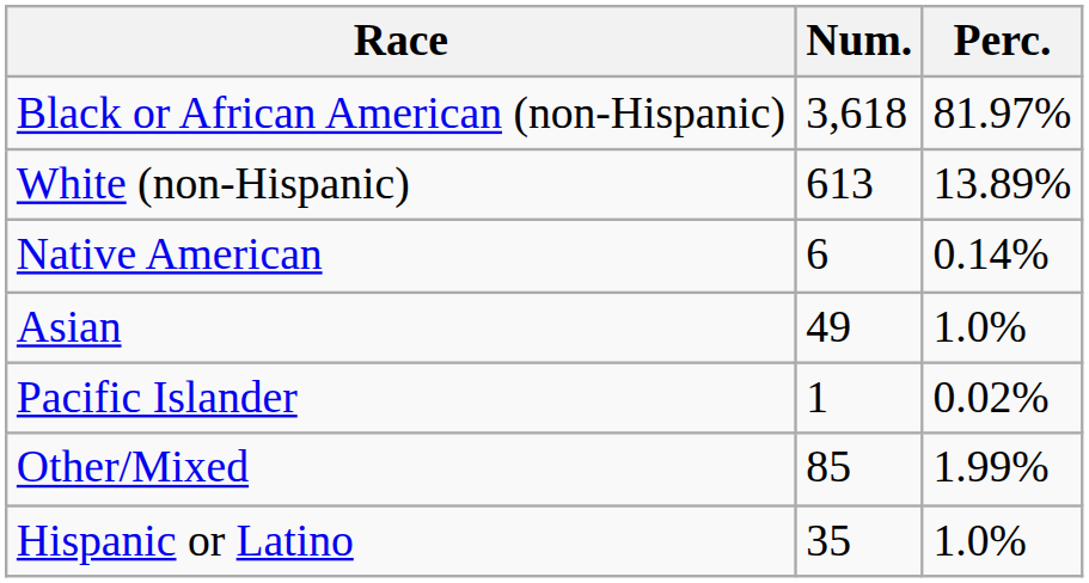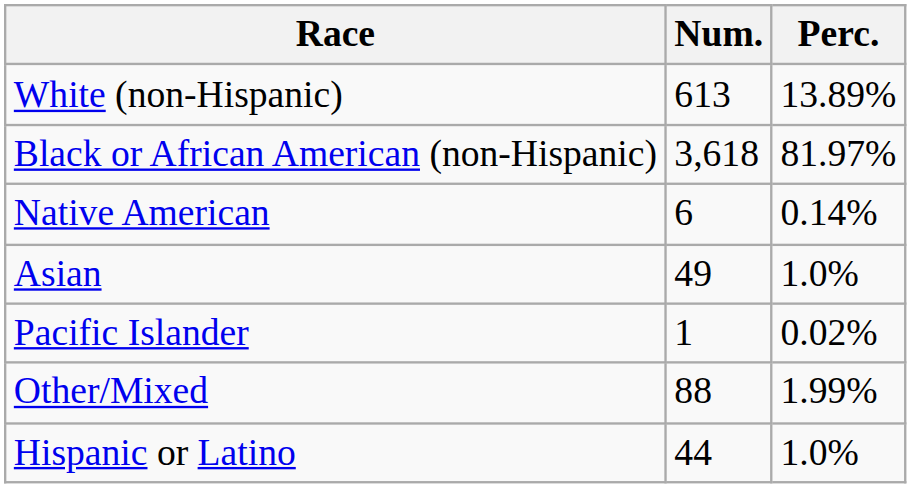rows swapped: White (non-Hispanic) <-> Black or African American (non-Hispanic)
Other/Mixed | Num.: 85 -> 88
Hispanic or Latino | Num.: 35 -> 44
